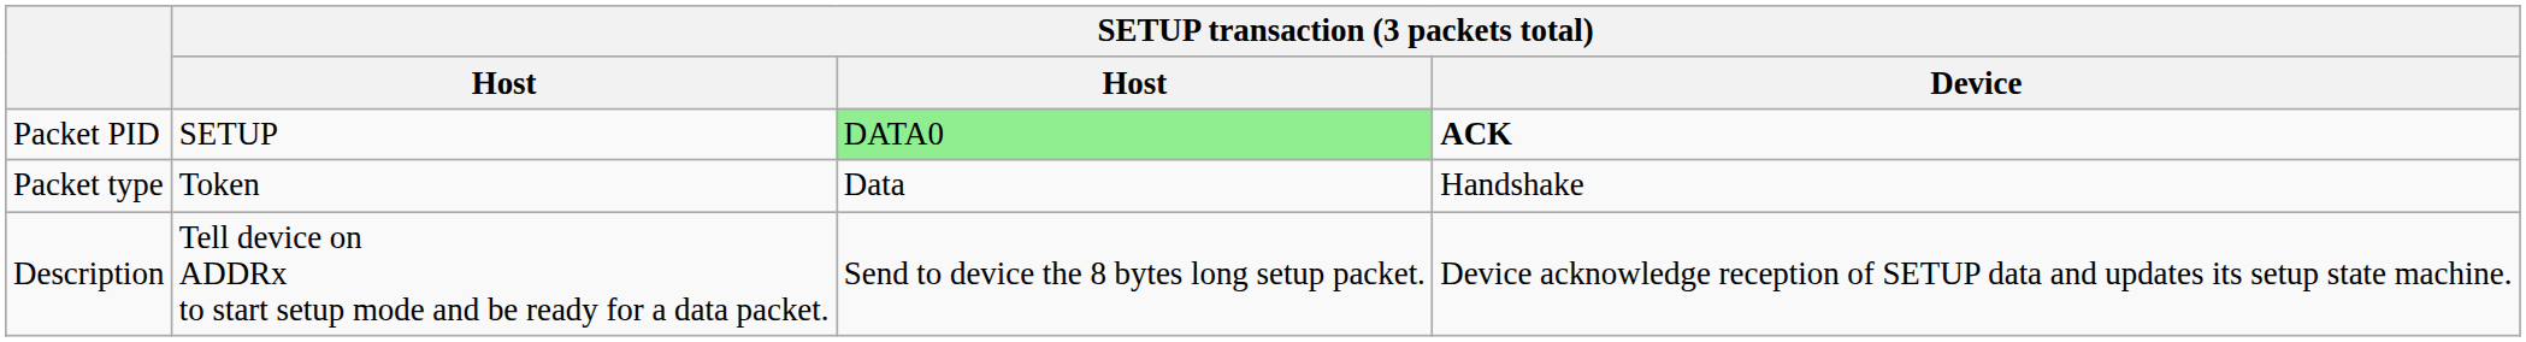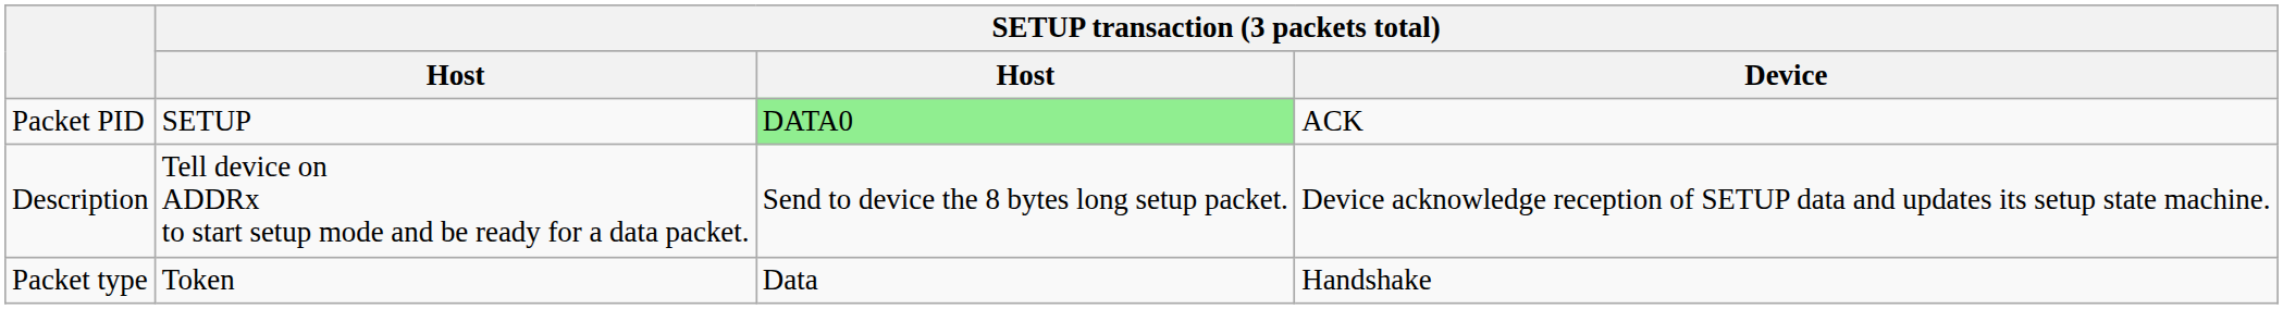Packet PID | SETUP transaction (3 packets total) / Device: bold -> normal
rows swapped: Packet type <-> Description
